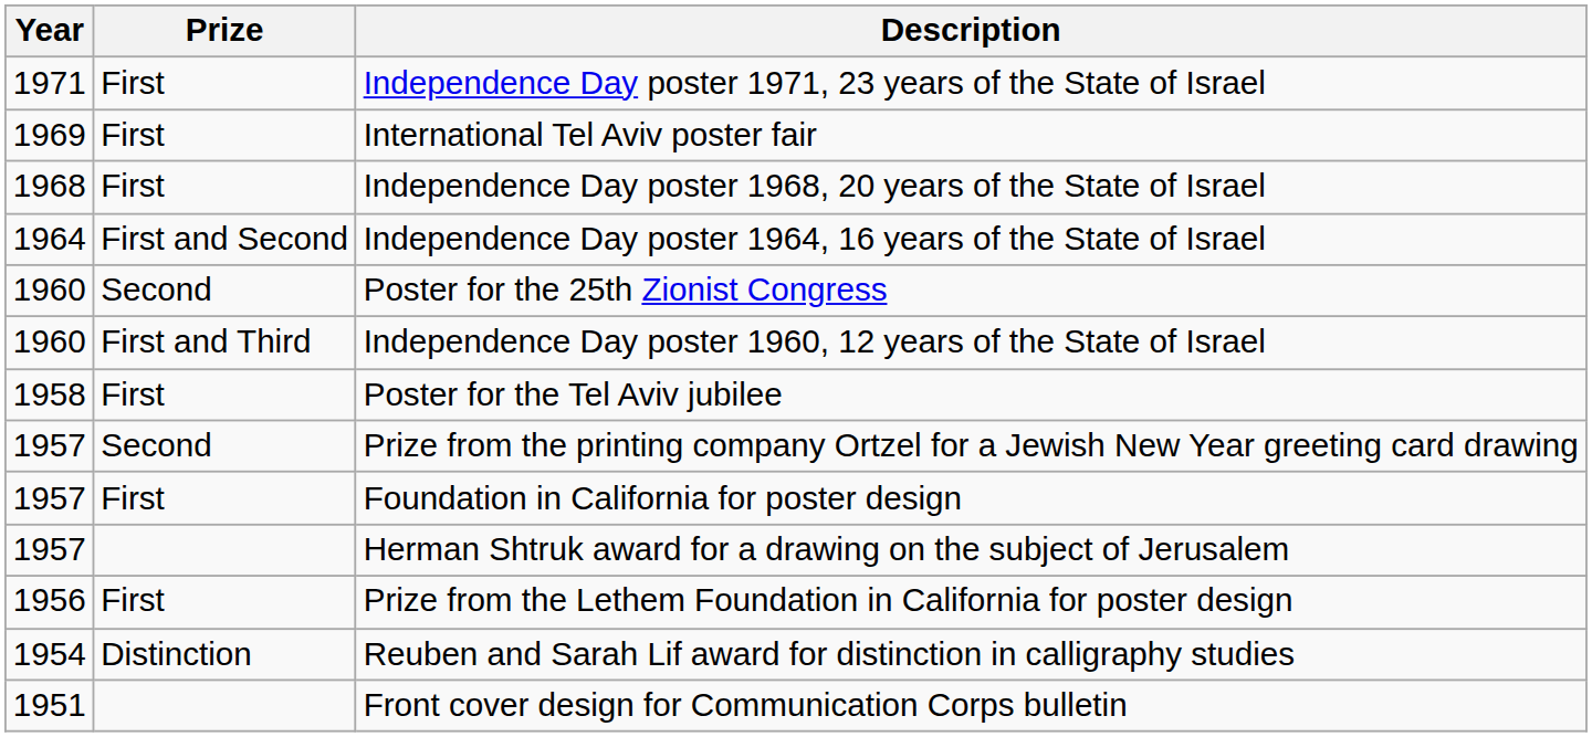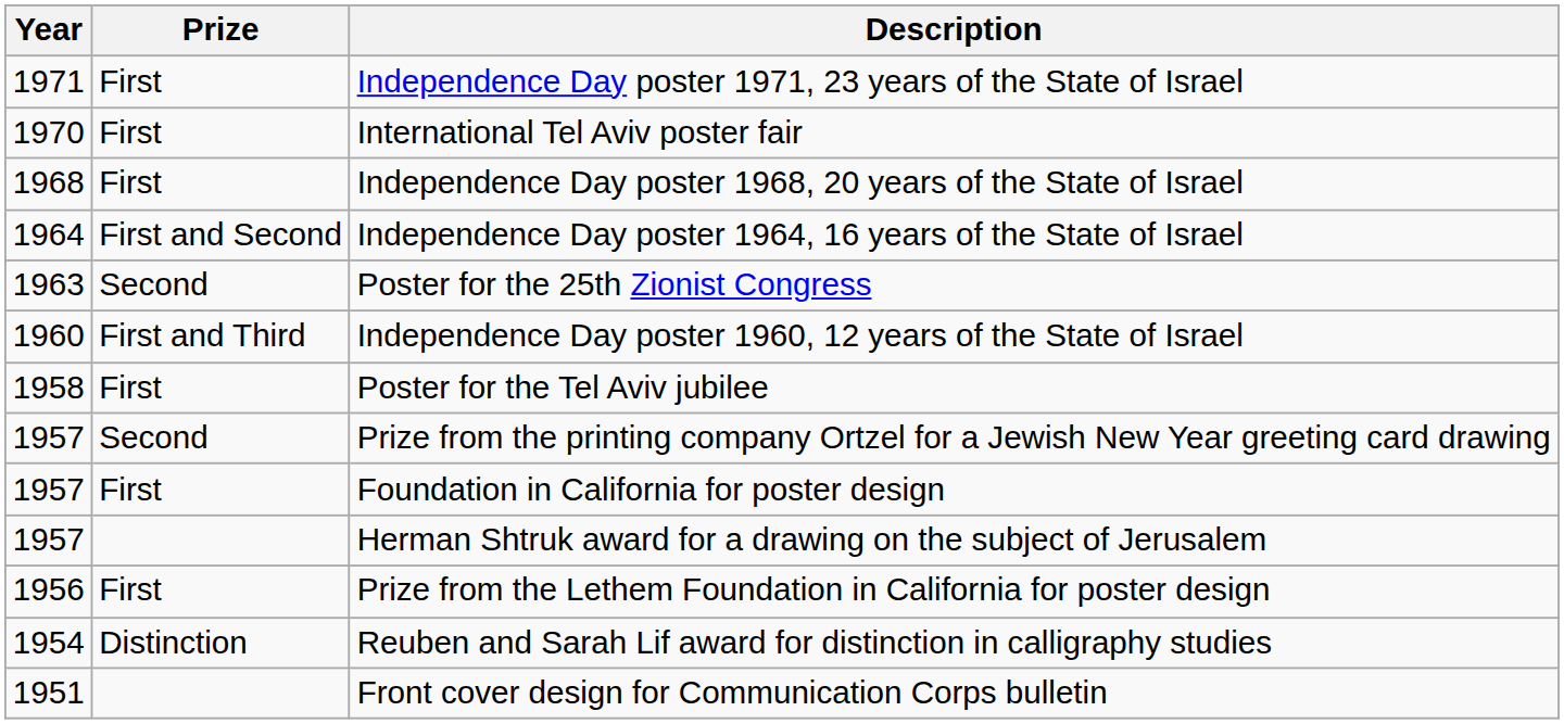International Tel Aviv poster fair | Year: 1969 -> 1970
Poster for the 25th Zionist Congress | Year: 1960 -> 1963
